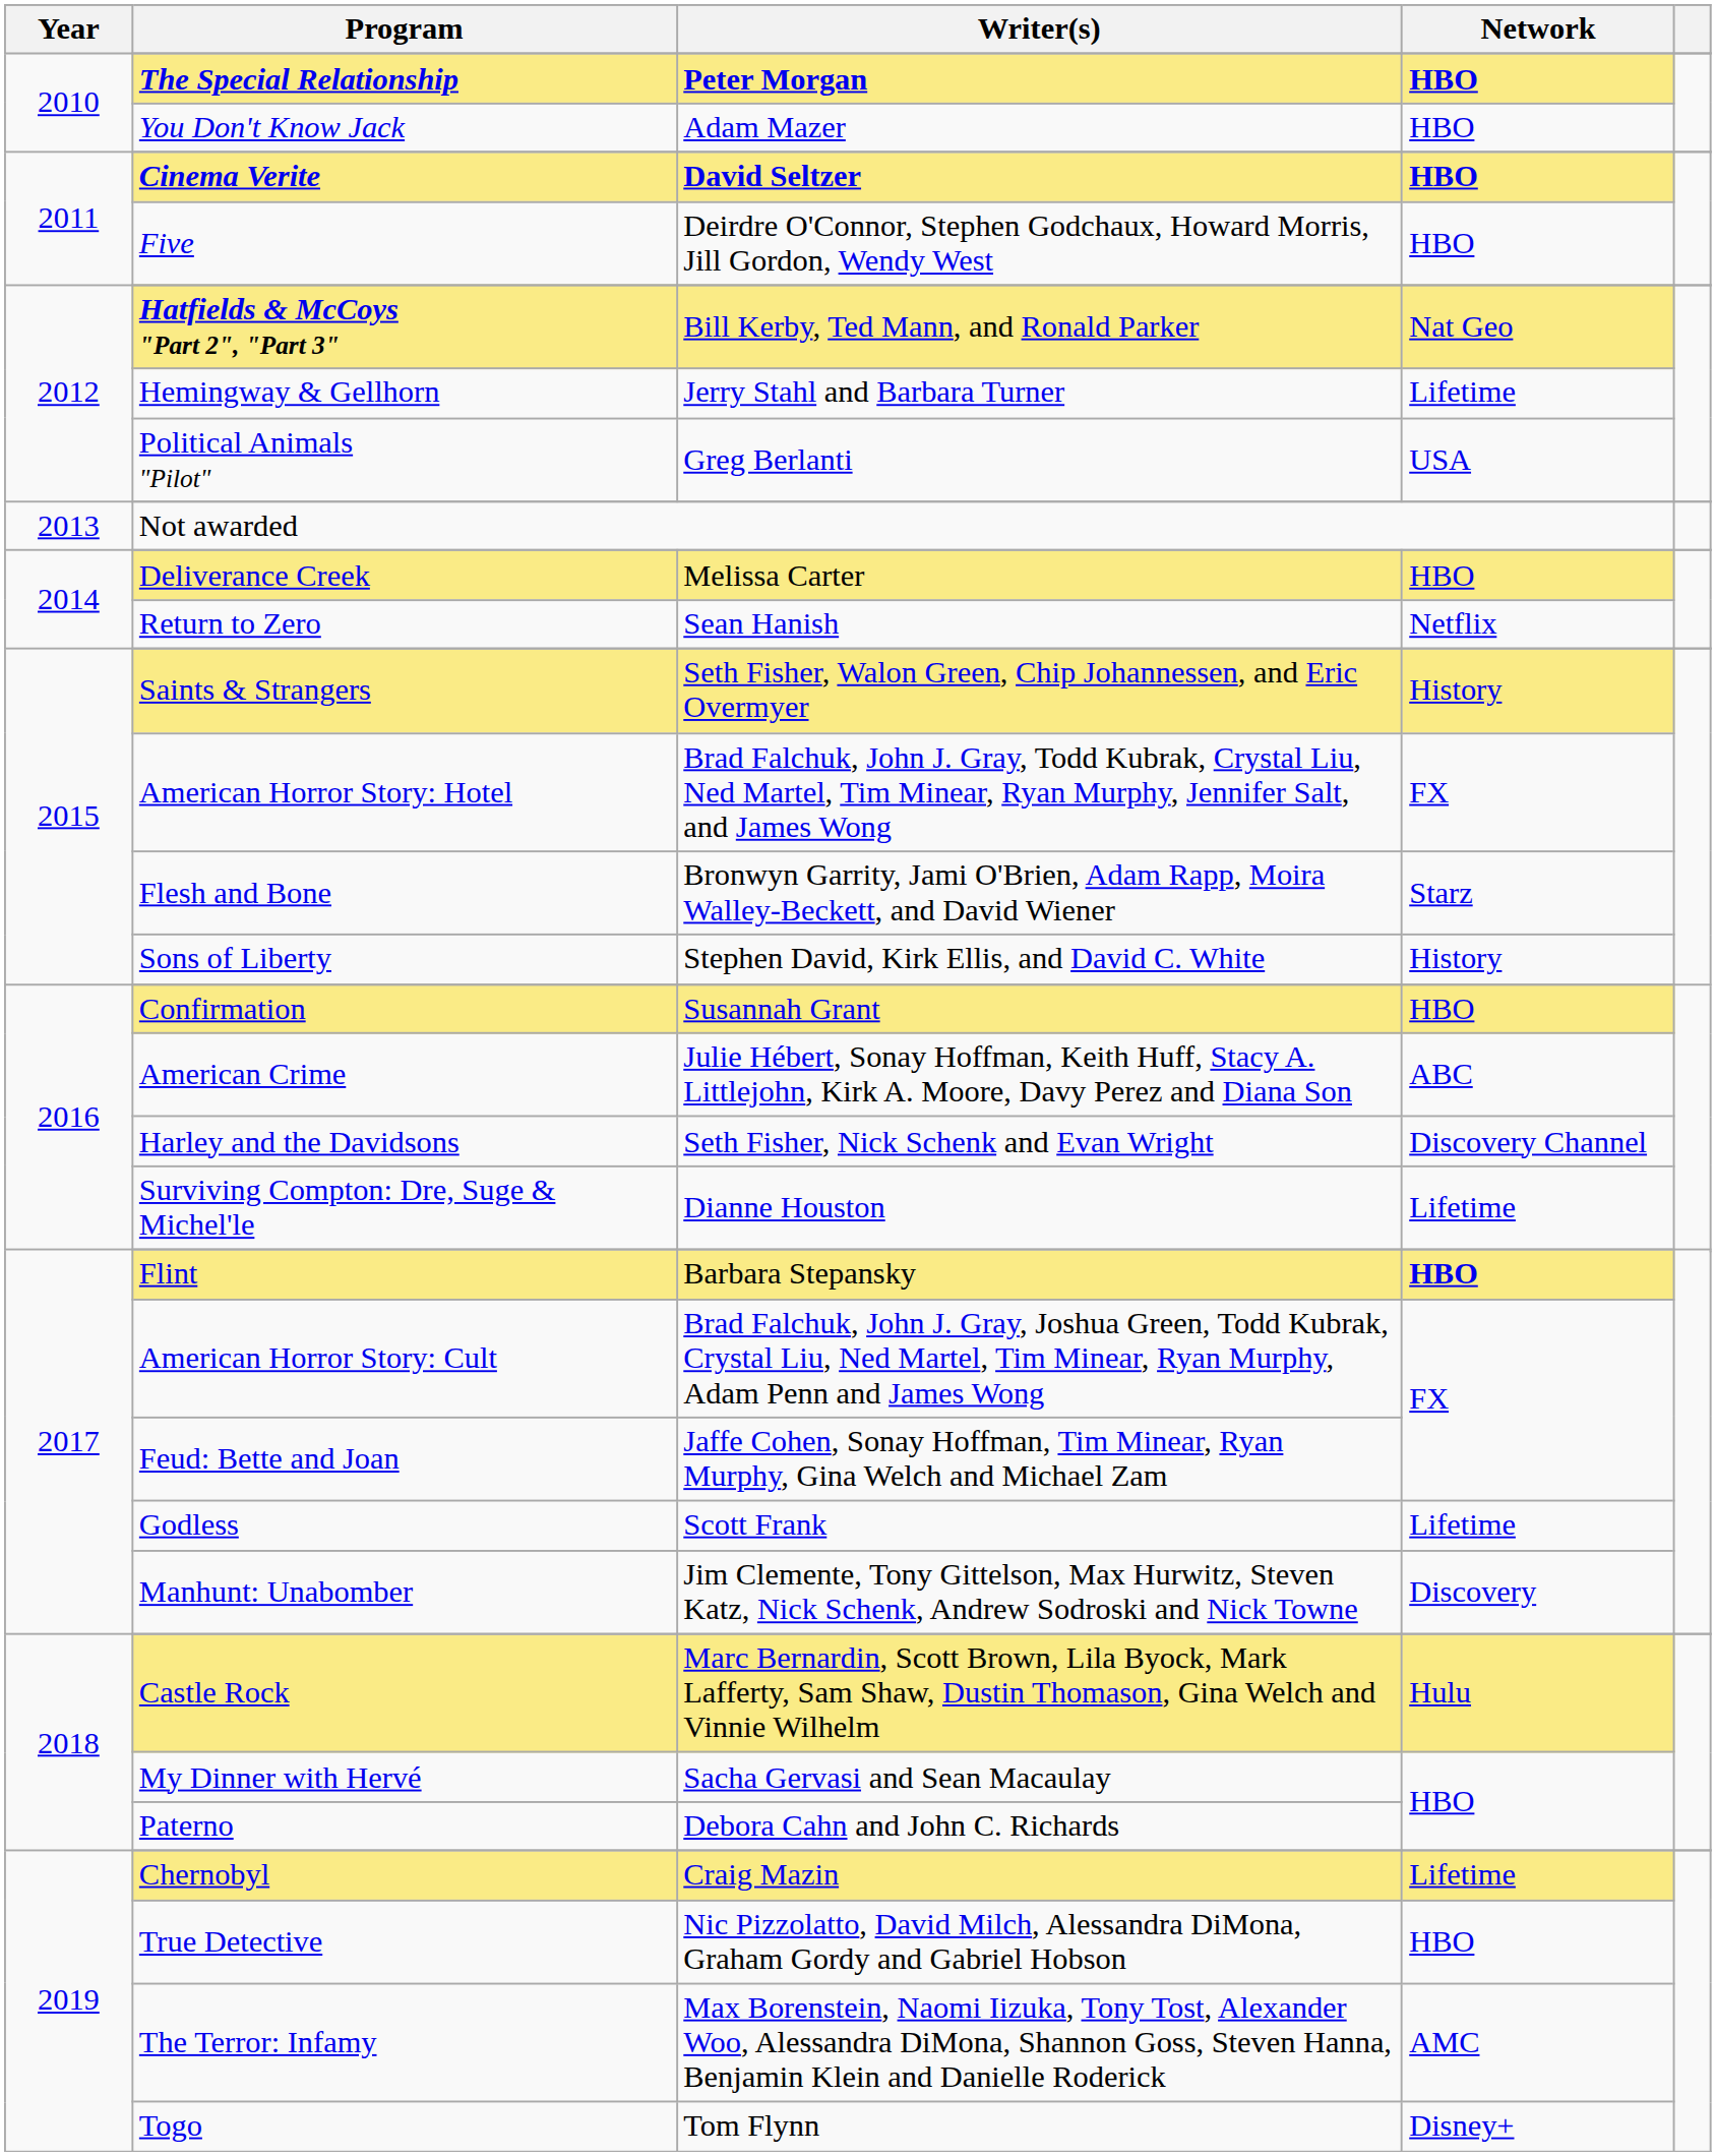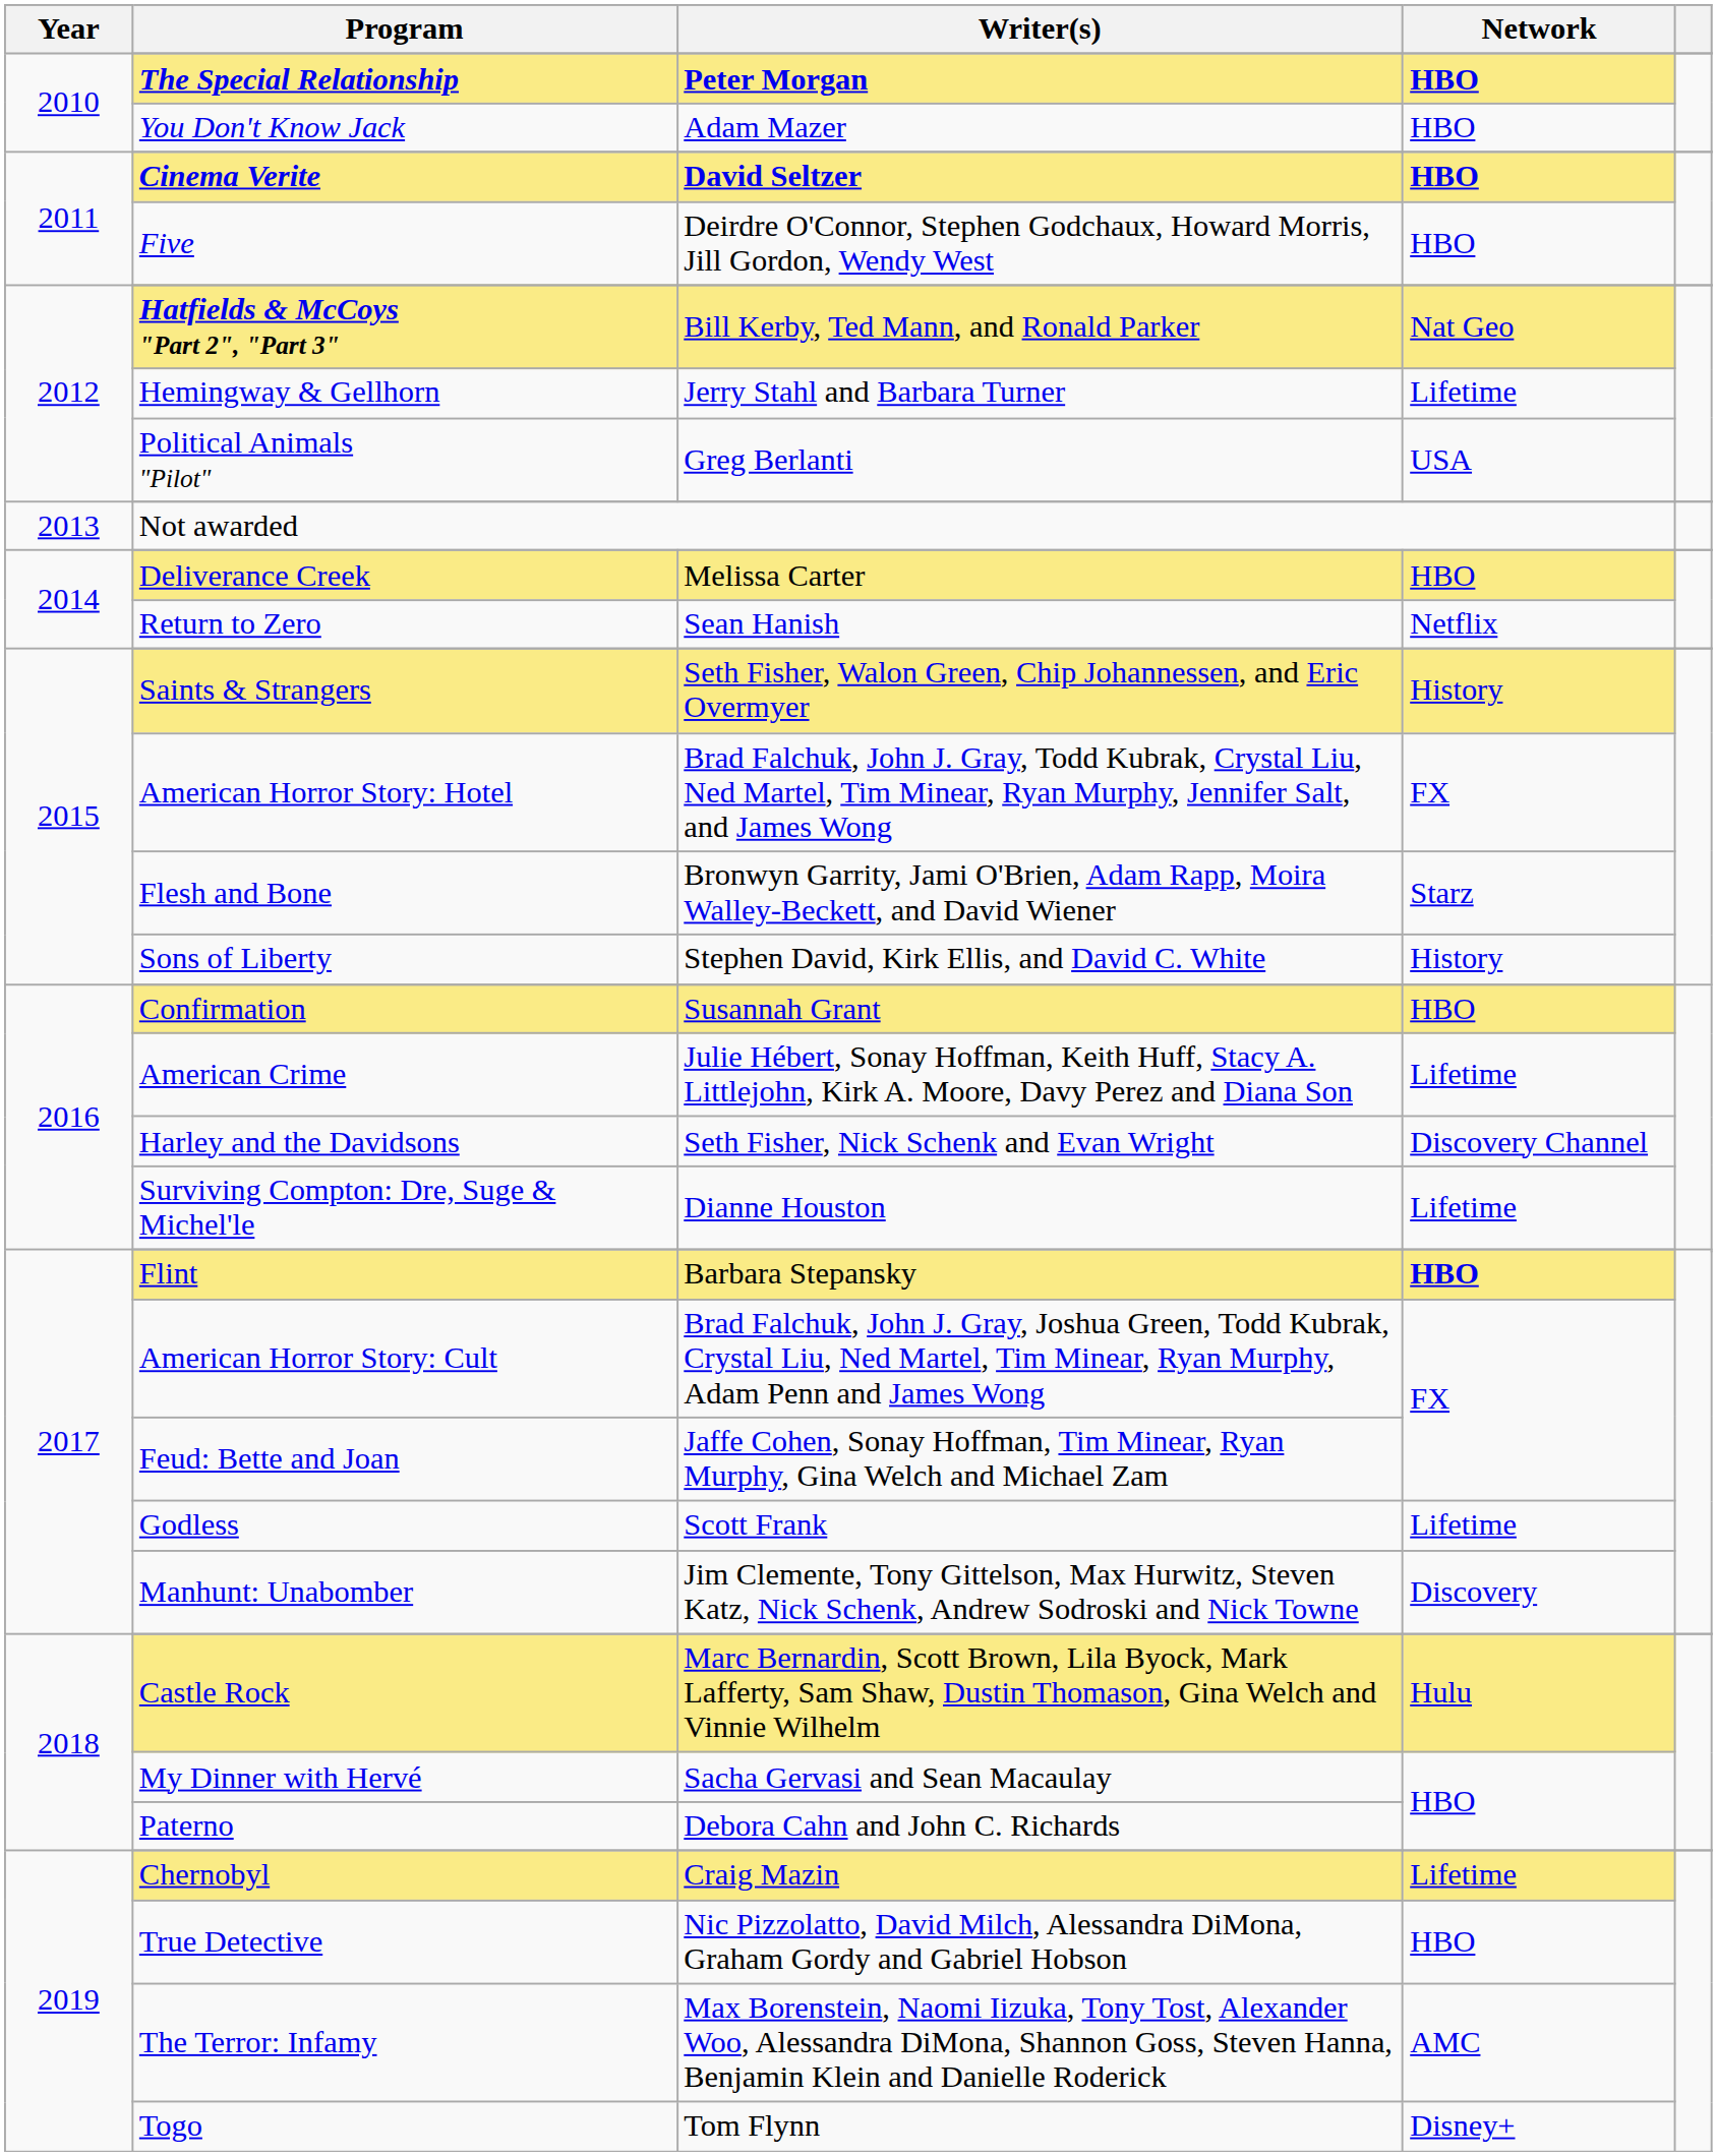American Crime | Network: ABC -> Lifetime
